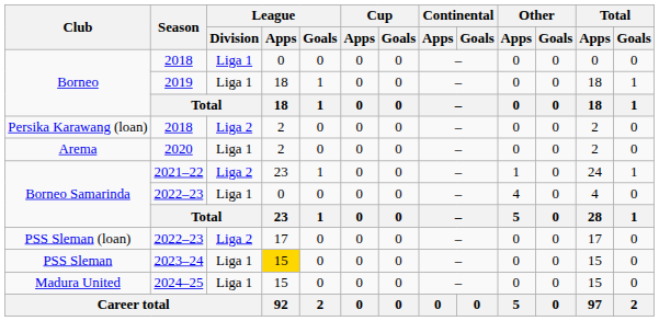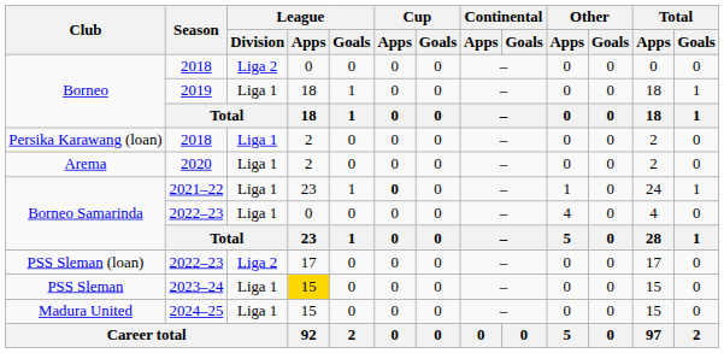Borneo / 2018 | League / Division: Liga 1 -> Liga 2
Persika Karawang (loan) | League / Division: Liga 2 -> Liga 1
Borneo Samarinda / 2021–22 | League / Division: Liga 2 -> Liga 1
Borneo Samarinda / 2021–22 | Cup / Apps: normal -> bold
